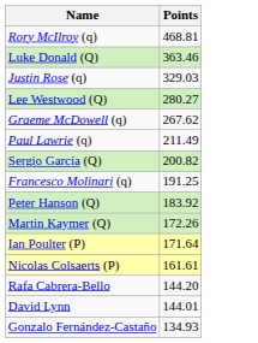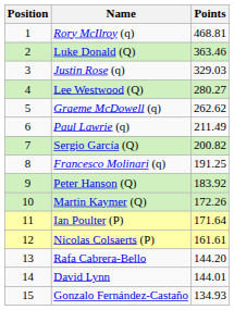+ column: Position | 1 | 2 | 3 | 4 | 5 | 6 | 7 | 8 | 9 | 10 | 11 | 12 | 13 | 14 | 15
Graeme McDowell (q) | Points: 267.62 -> 262.62
